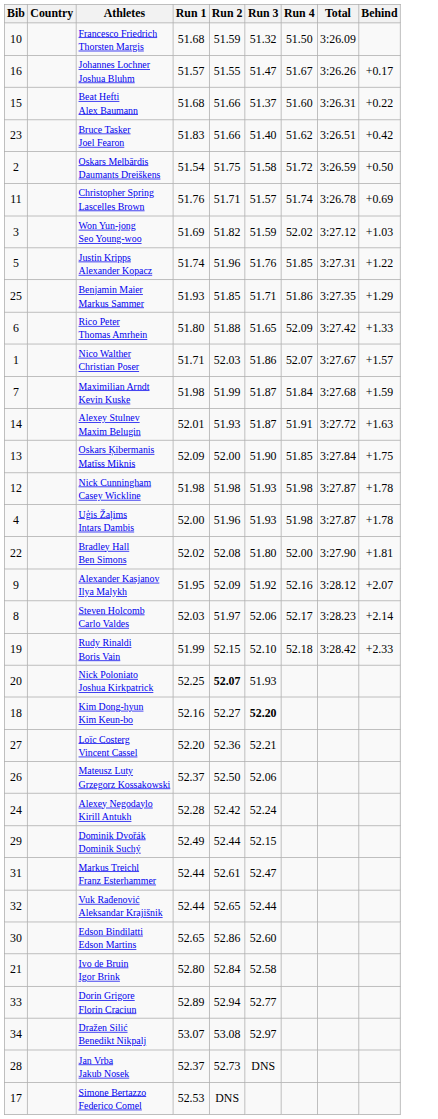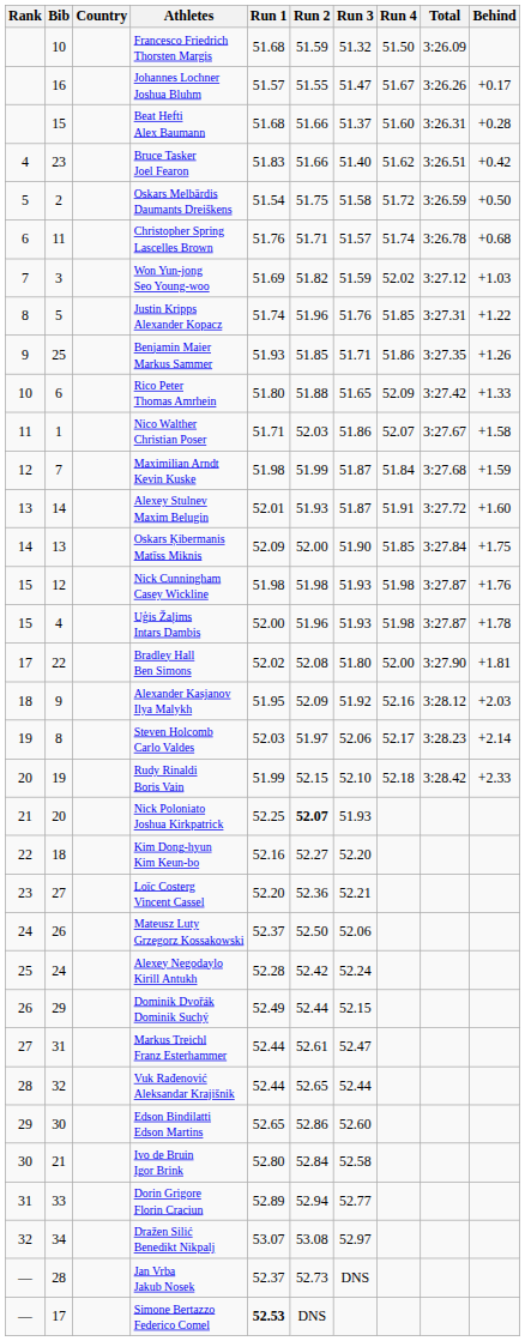+ column: Rank | 4 | 5 | 6 | 7 | 8 | 9 | 10 | 11 | 12 | 13 | 14 | 15 | 15 | 17 | 18 | 19 | 20 | 21 | 22 | 23 | 24 | 25 | 26 | 27 | 28 | 29 | 30 | 31 | 32 | — | —
Beat Hefti Alex Baumann | Behind: +0.22 -> +0.28
Christopher Spring Lascelles Brown | Behind: +0.69 -> +0.68
Benjamin Maier Markus Sammer | Behind: +1.29 -> +1.26
Nico Walther Christian Poser | Behind: +1.57 -> +1.58
Alexey Stulnev Maxim Belugin | Behind: +1.63 -> +1.60
Nick Cunningham Casey Wickline | Behind: +1.78 -> +1.76
Alexander Kasjanov Ilya Malykh | Behind: +2.07 -> +2.03
Kim Dong-hyun Kim Keun-bo | Run 3: bold -> normal
Simone Bertazzo Federico Comel | Run 1: normal -> bold
